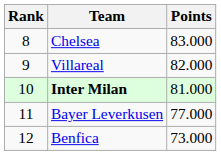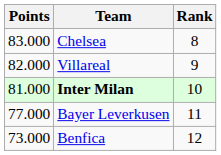columns swapped: Rank <-> Points
